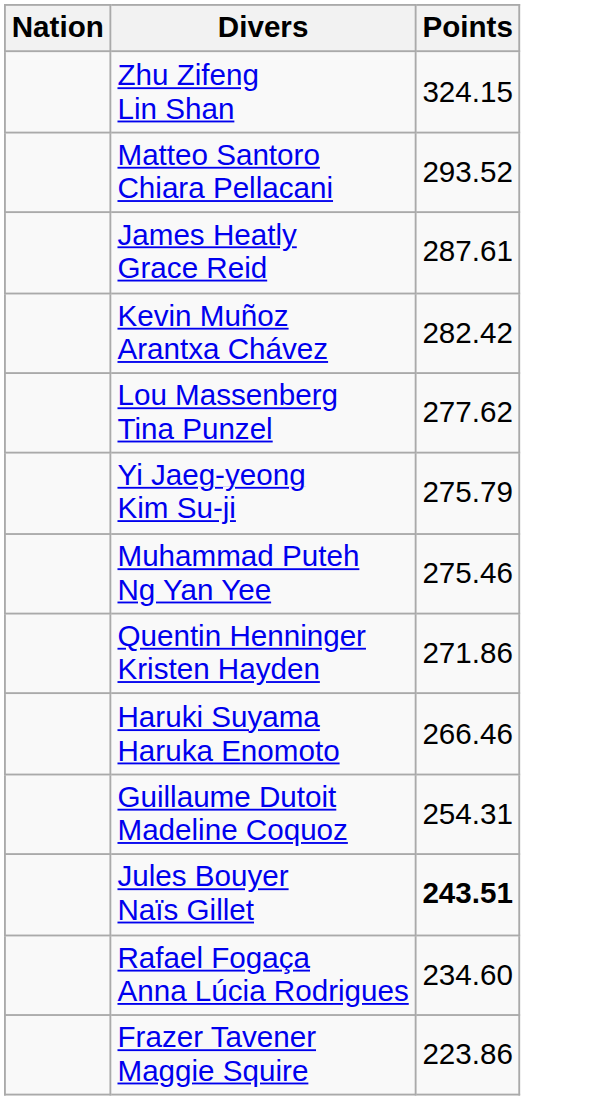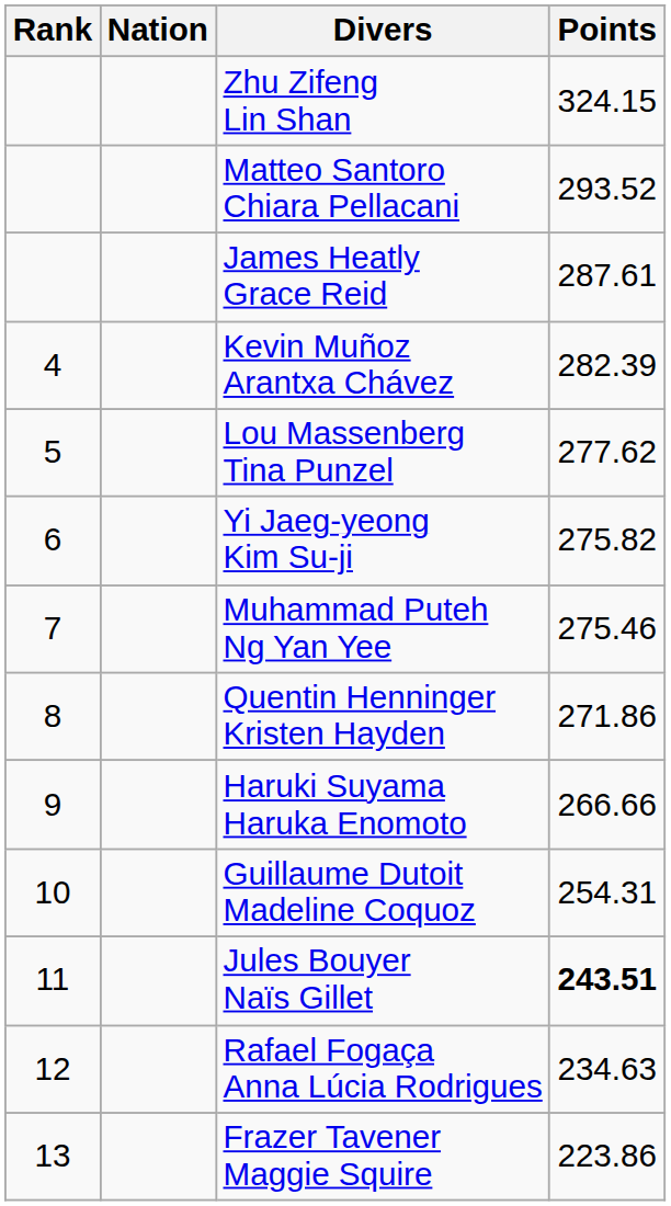+ column: Rank | 4 | 5 | 6 | 7 | 8 | 9 | 10 | 11 | 12 | 13
Kevin Muñoz Arantxa Chávez | Points: 282.42 -> 282.39
Yi Jaeg-yeong Kim Su-ji | Points: 275.79 -> 275.82
Haruki Suyama Haruka Enomoto | Points: 266.46 -> 266.66
Rafael Fogaça Anna Lúcia Rodrigues | Points: 234.60 -> 234.63
